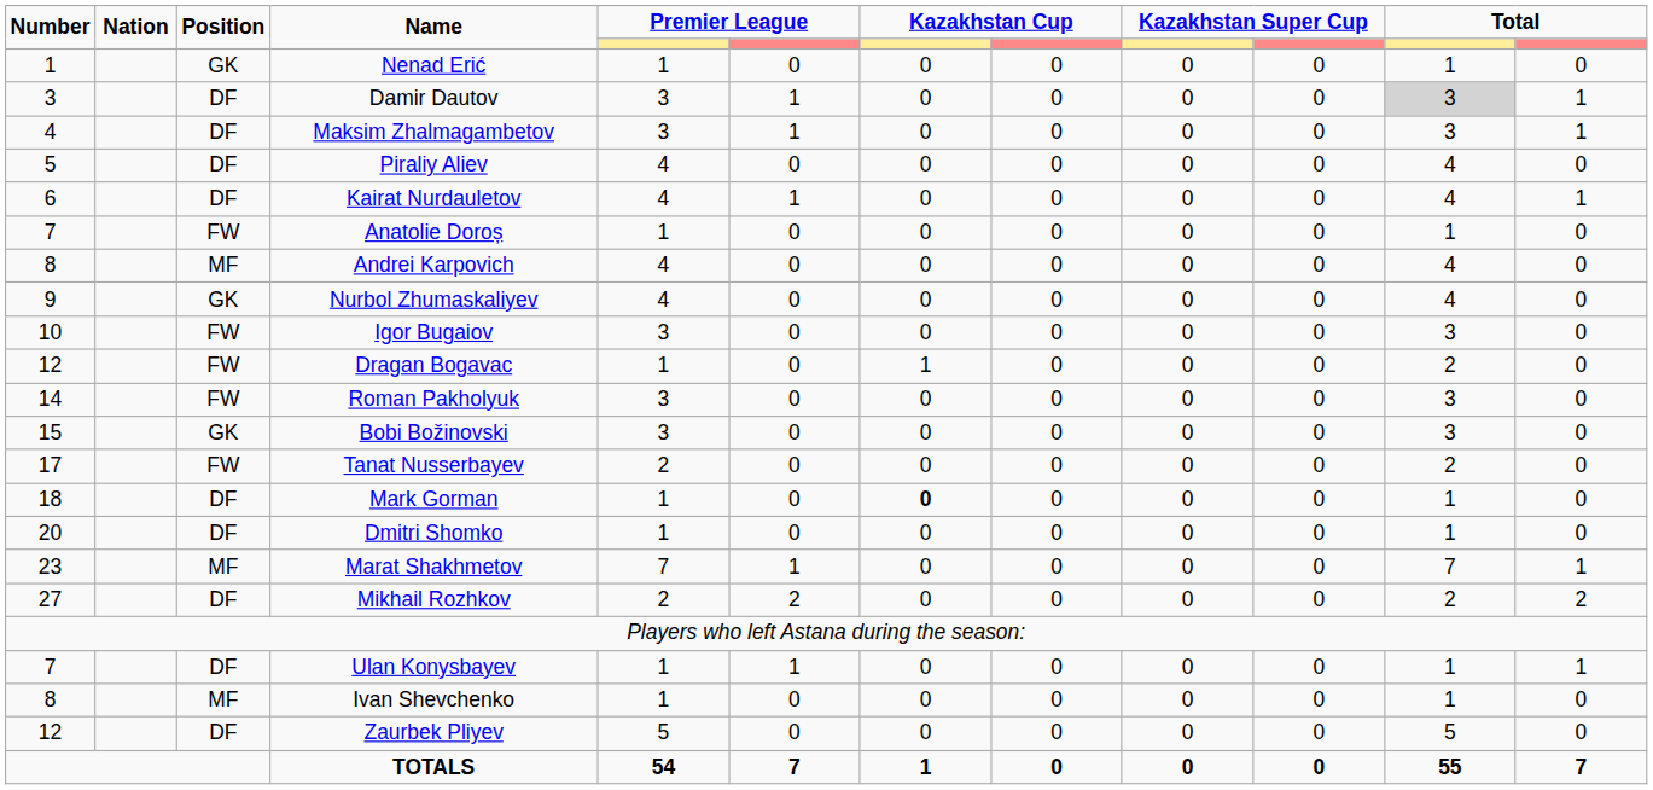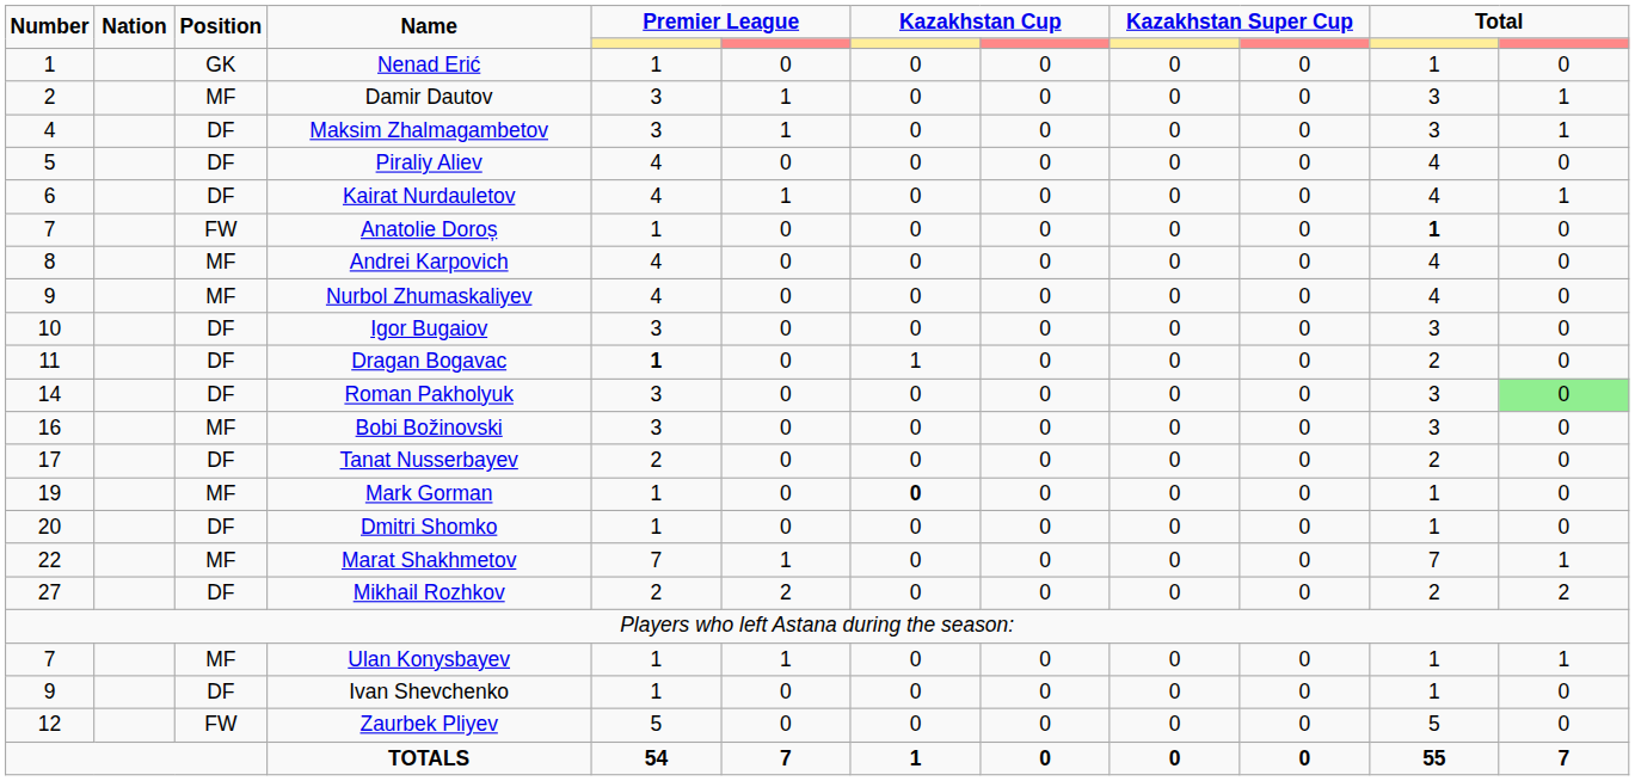Damir Dautov | Number: 3 -> 2
Damir Dautov | Position: DF -> MF
Damir Dautov | column 11: lightgrey background -> no background
Anatolie Doroș | column 11: normal -> bold
Nurbol Zhumaskaliyev | Position: GK -> MF
Igor Bugaiov | Position: FW -> DF
Dragan Bogavac | Number: 12 -> 11
Dragan Bogavac | Position: FW -> DF
Dragan Bogavac | column 5: normal -> bold
Roman Pakholyuk | Position: FW -> DF
Roman Pakholyuk | column 12: no background -> lightgreen background
Bobi Božinovski | Number: 15 -> 16
Bobi Božinovski | Position: GK -> MF
Tanat Nusserbayev | Position: FW -> DF
Mark Gorman | Number: 18 -> 19
Mark Gorman | Position: DF -> MF
Marat Shakhmetov | Number: 23 -> 22
Ulan Konysbayev | Position: DF -> MF
Ivan Shevchenko | Number: 8 -> 9
Ivan Shevchenko | Position: MF -> DF
Zaurbek Pliyev | Position: DF -> FW
